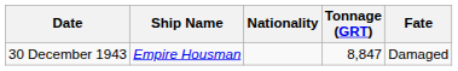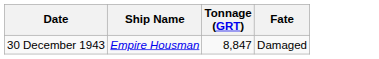- column: Nationality
